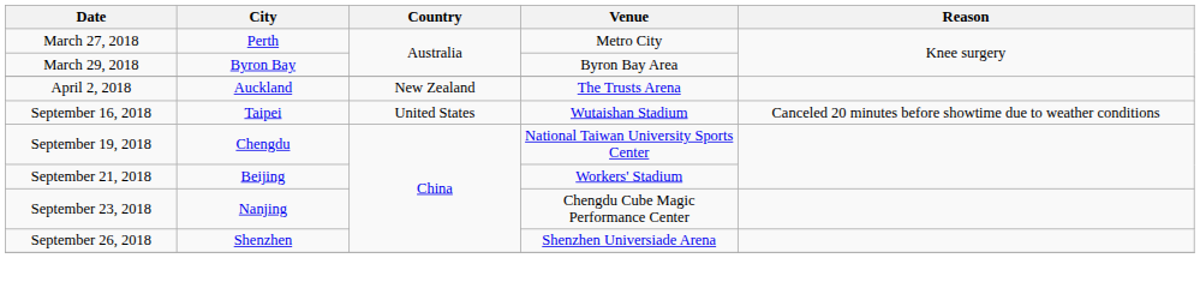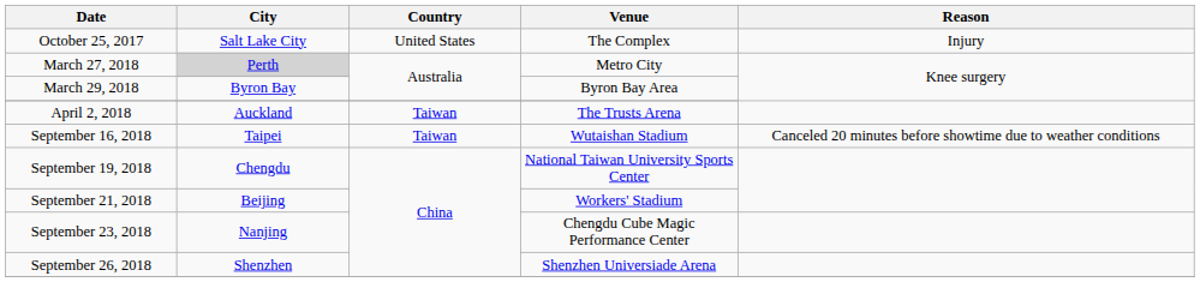+ row: October 25, 2017 | Salt Lake City | United States | The Complex | Injury
March 27, 2018 | City: no background -> lightgrey background
April 2, 2018 | Country: New Zealand -> Taiwan
September 16, 2018 | Country: United States -> Taiwan
